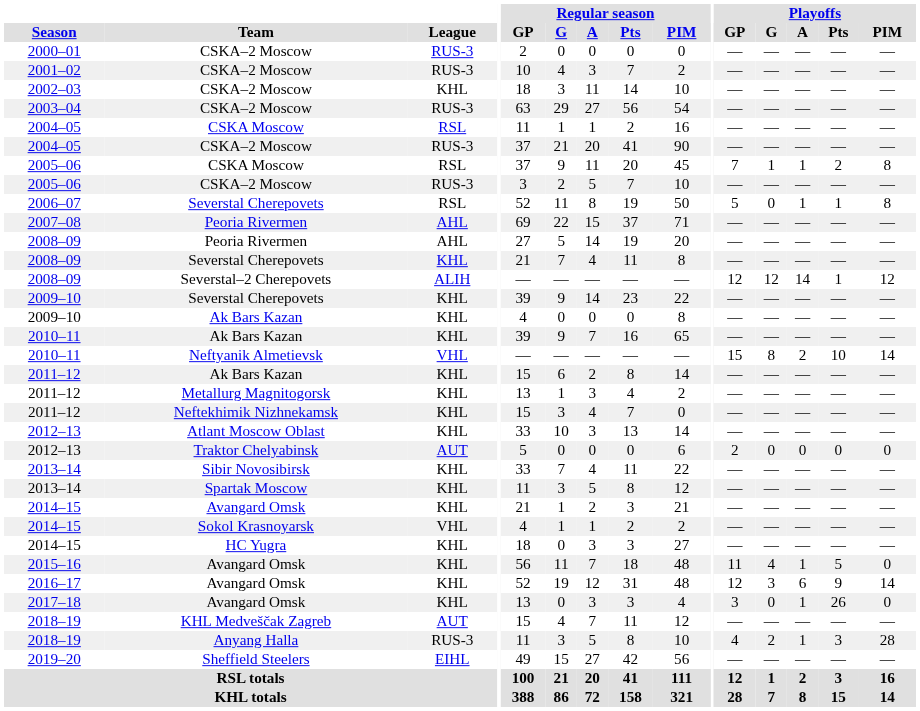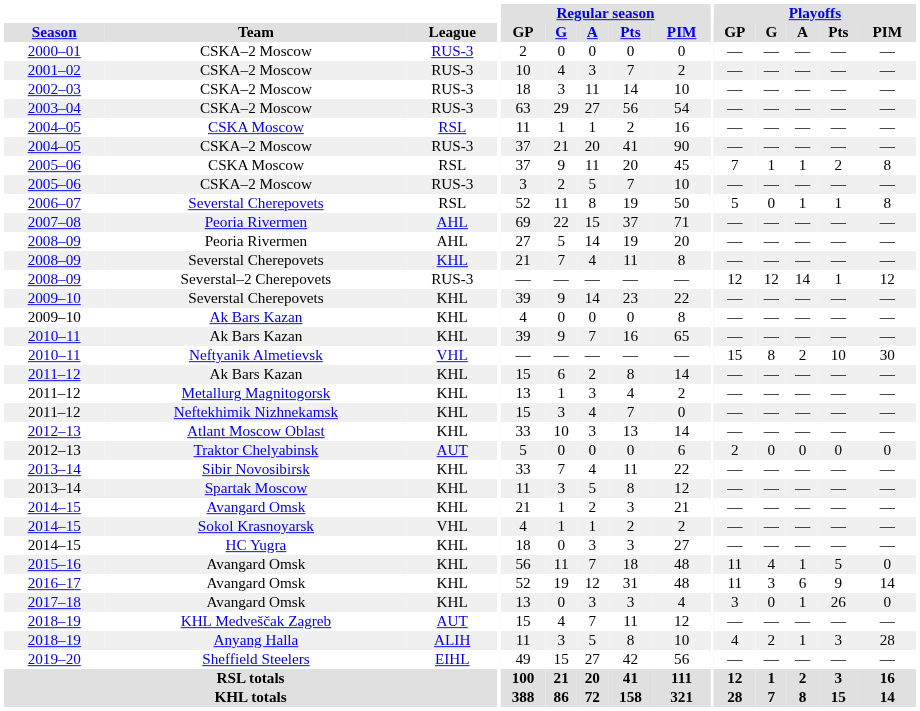2002–03 | League: KHL -> RUS-3
2008–09 / Severstal–2 Cherepovets | League: ALIH -> RUS-3
2010–11 / Neftyanik Almetievsk | Playoffs / PIM: 14 -> 30
2016–17 | Playoffs / GP: 12 -> 11
2018–19 / Anyang Halla | League: RUS-3 -> ALIH
